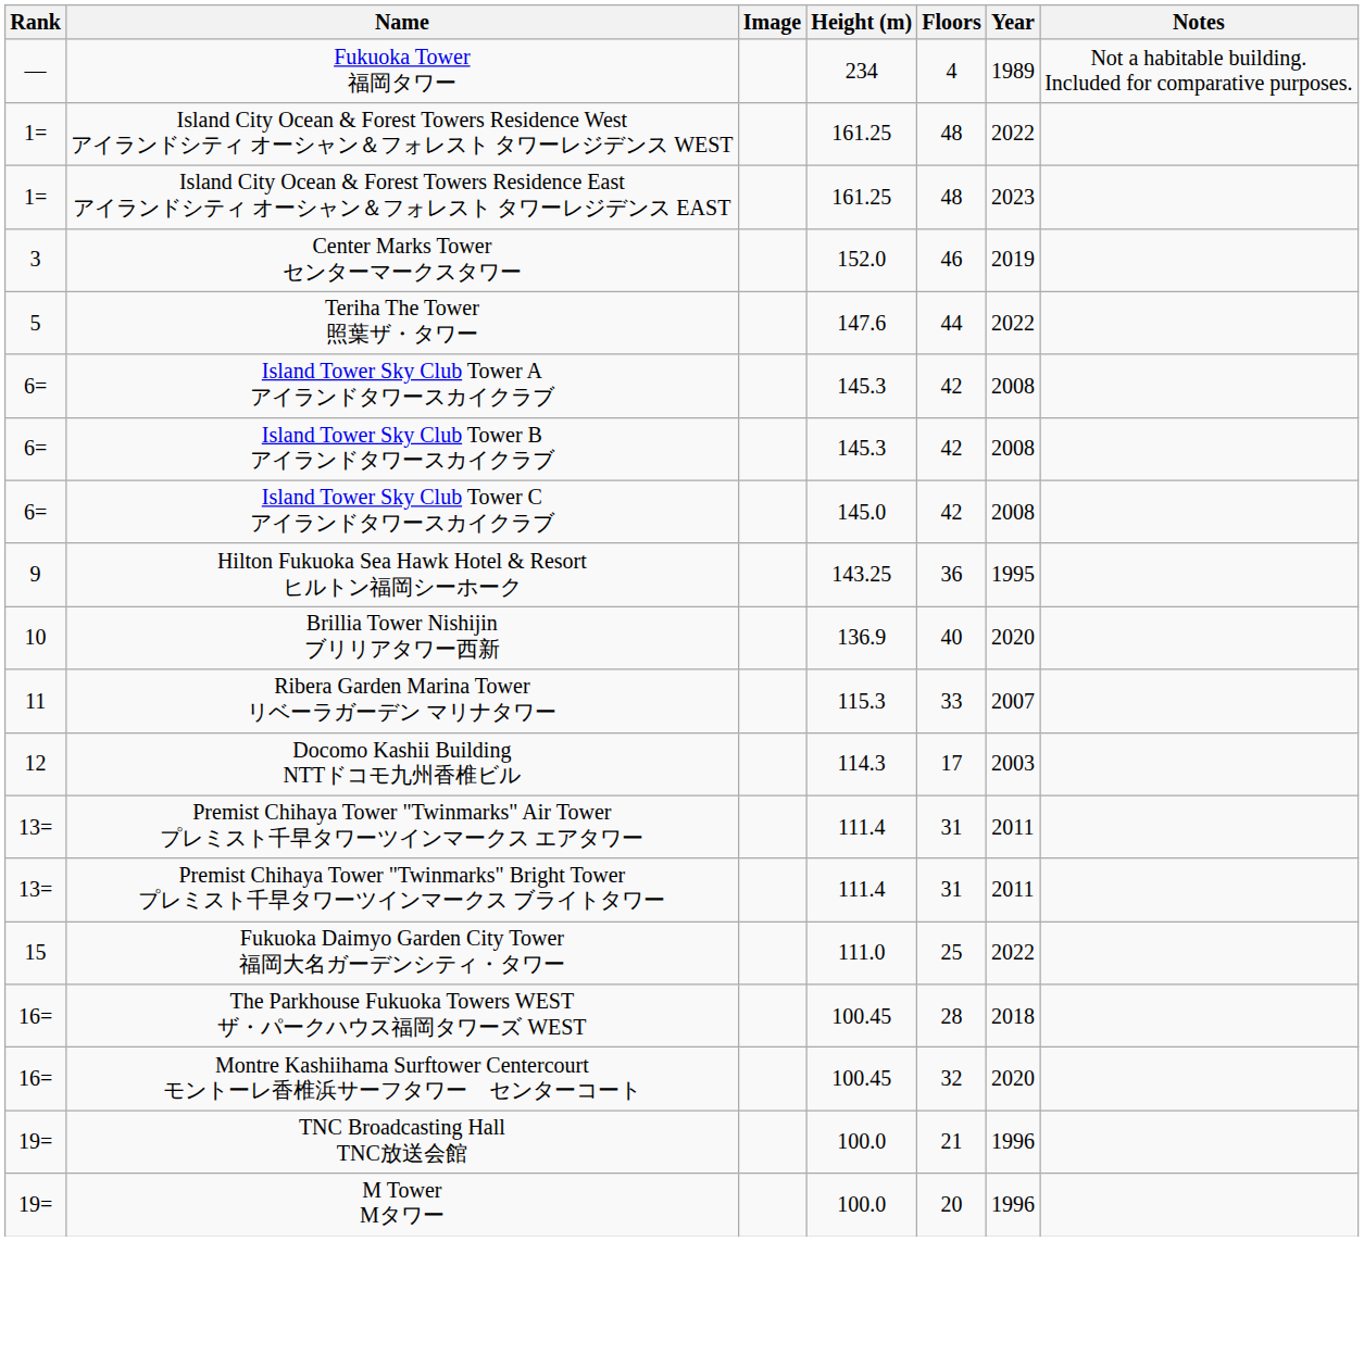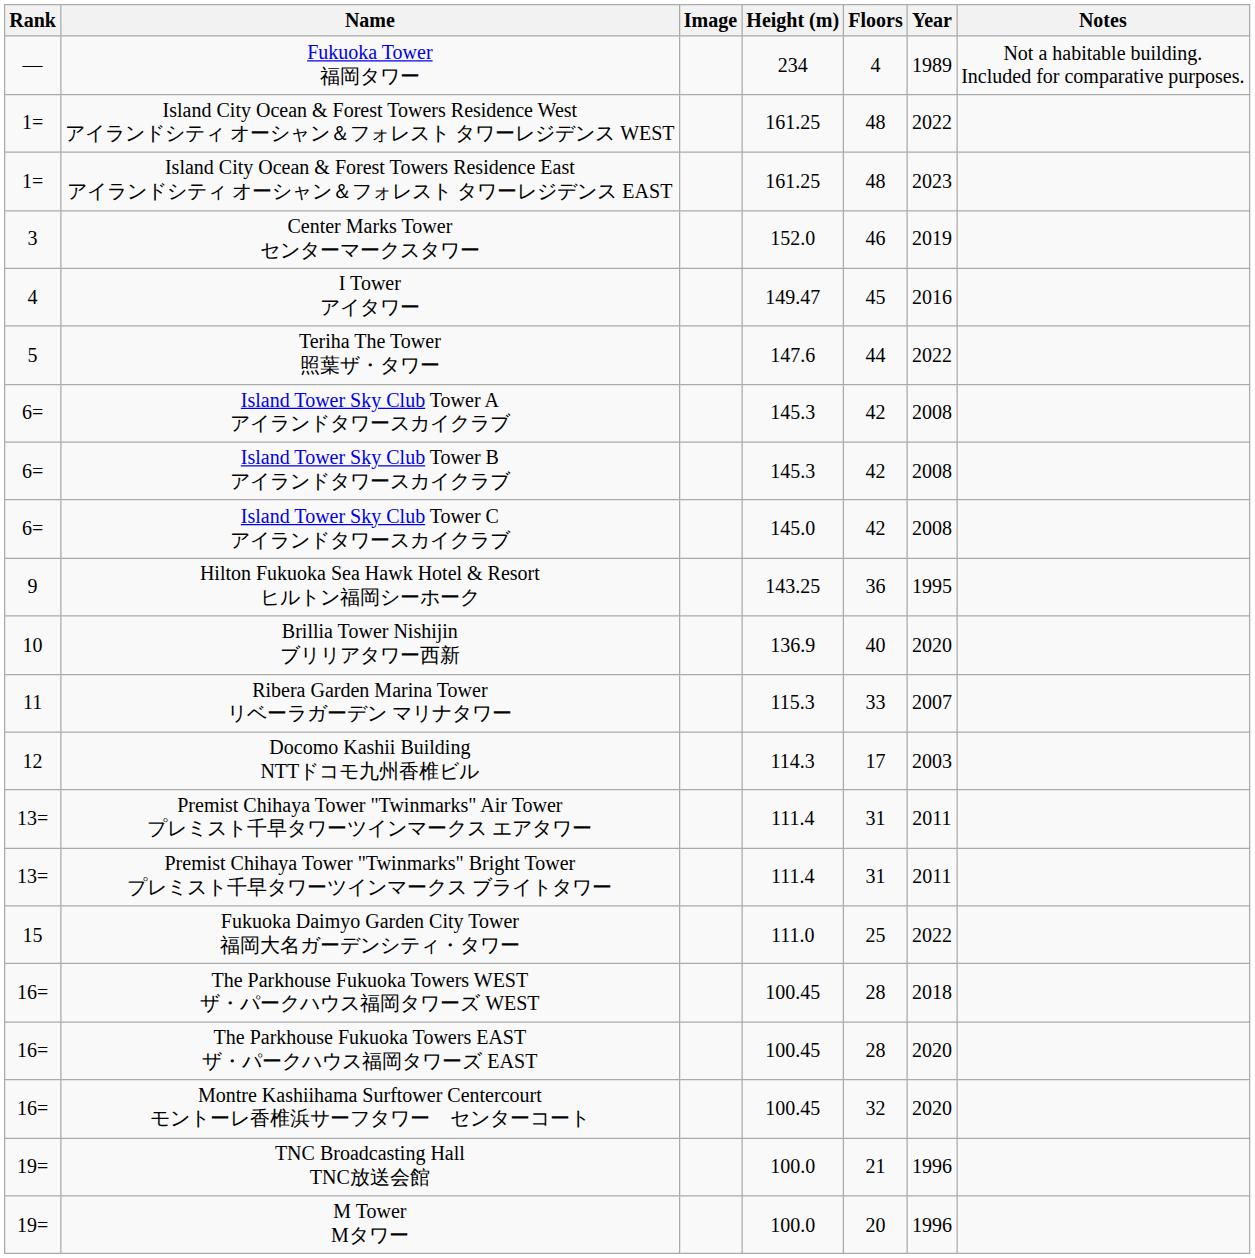+ row: 4 | I Tower アイタワー | 149.47 | 45 | 2016
+ row: 16= | The Parkhouse Fukuoka Towers EAST ザ・パークハウス福岡タワーズ EAST | 100.45 | 28 | 2020
